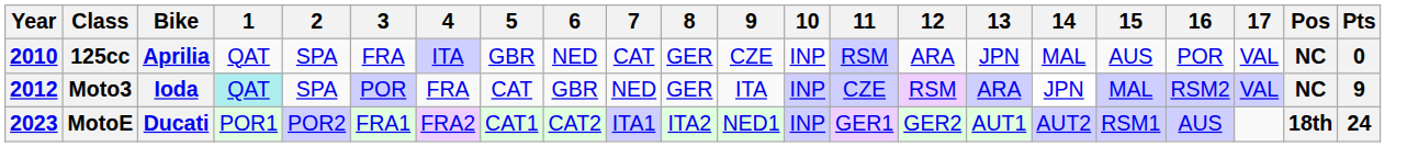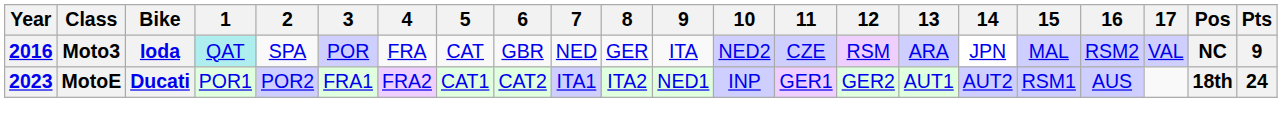- row: 2010 | 125cc | Aprilia | QAT | SPA | FRA | ITA | GBR | NED | CAT | GER | CZE | INP | RSM | ARA | JPN | MAL | AUS | POR | VAL | NC | 0
Moto3 | Year: 2012 -> 2016
Moto3 | 10: INP -> NED2
